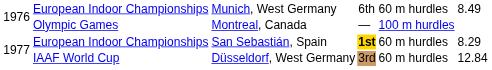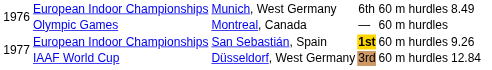Olympic Games | column 5: 100 m hurdles -> 60 m hurdles
European Indoor Championships / San Sebastián, Spain | column 6: 8.29 -> 9.26
